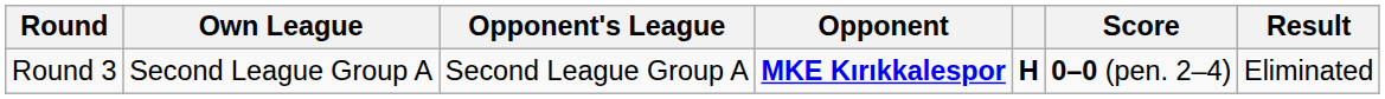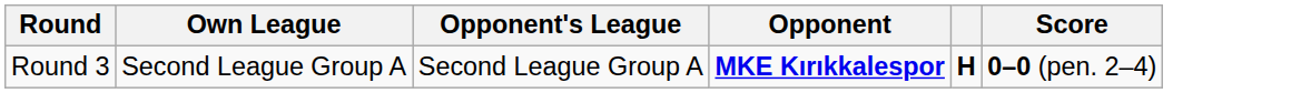- column: Result | Eliminated
